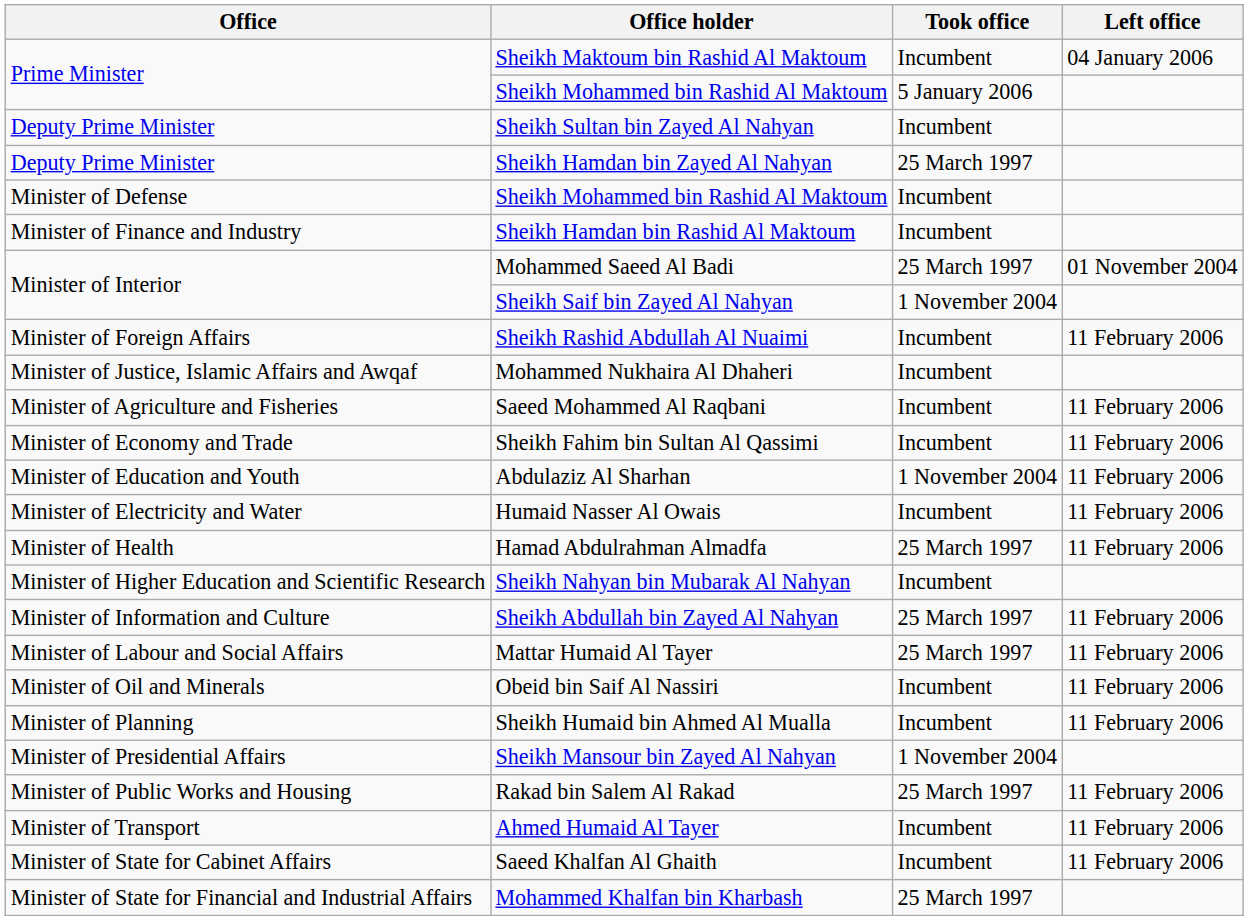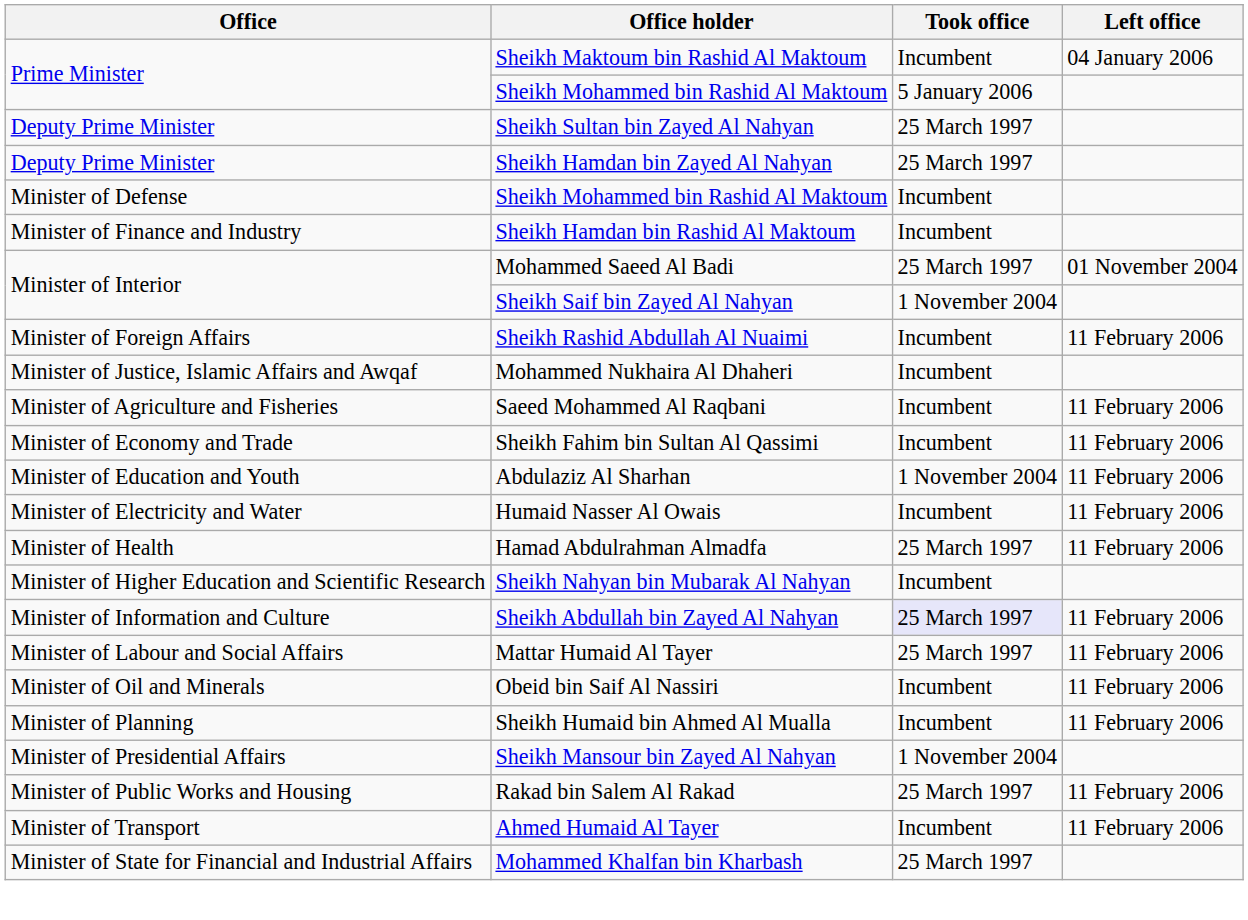Sheikh Sultan bin Zayed Al Nahyan | Took office: Incumbent -> 25 March 1997
Sheikh Abdullah bin Zayed Al Nahyan | Took office: no background -> lavender background
- row: Minister of State for Cabinet Affairs | Saeed Khalfan Al Ghaith | Incumbent | 11 February 2006
